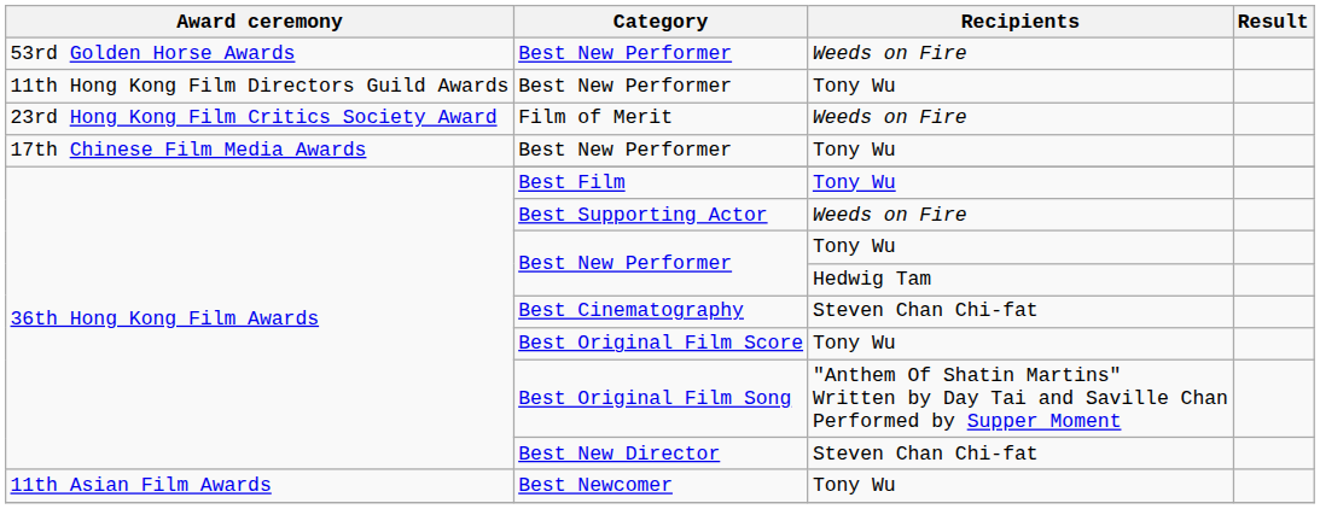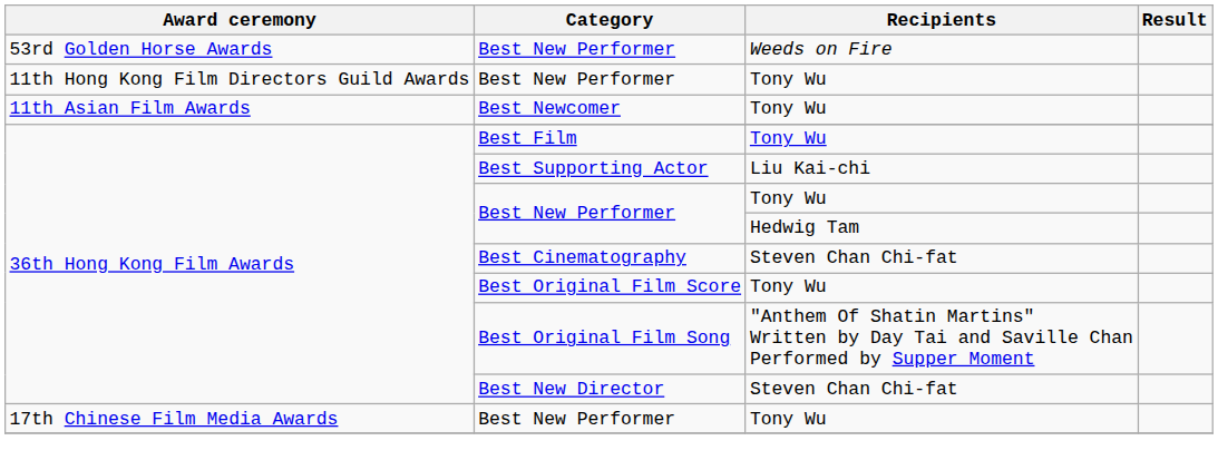- row: 23rd Hong Kong Film Critics Society Award | Film of Merit | Weeds on Fire
rows swapped: Best Newcomer <-> 17th Chinese Film Media Awards / Best New Performer
Best Supporting Actor | Recipients: Weeds on Fire -> Liu Kai-chi
